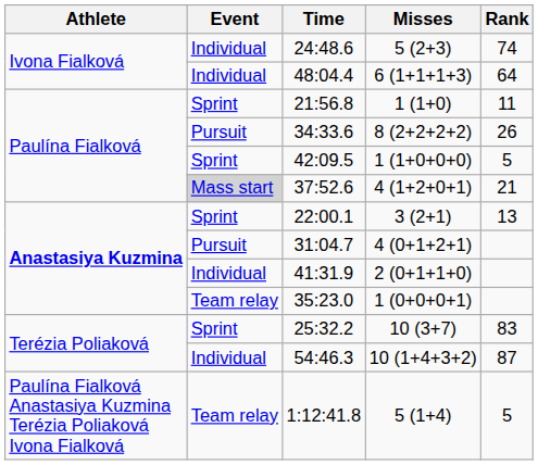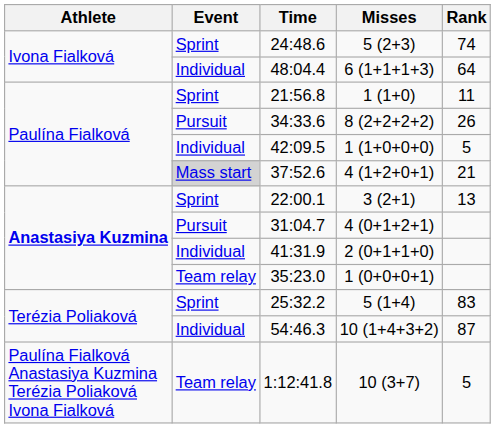24:48.6 | Event: Individual -> Sprint
42:09.5 | Event: Sprint -> Individual
25:32.2 | Misses: 10 (3+7) -> 5 (1+4)
1:12:41.8 | Misses: 5 (1+4) -> 10 (3+7)
